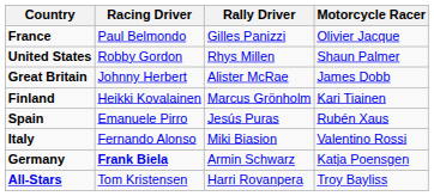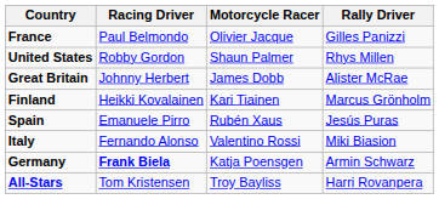columns swapped: Rally Driver <-> Motorcycle Racer
